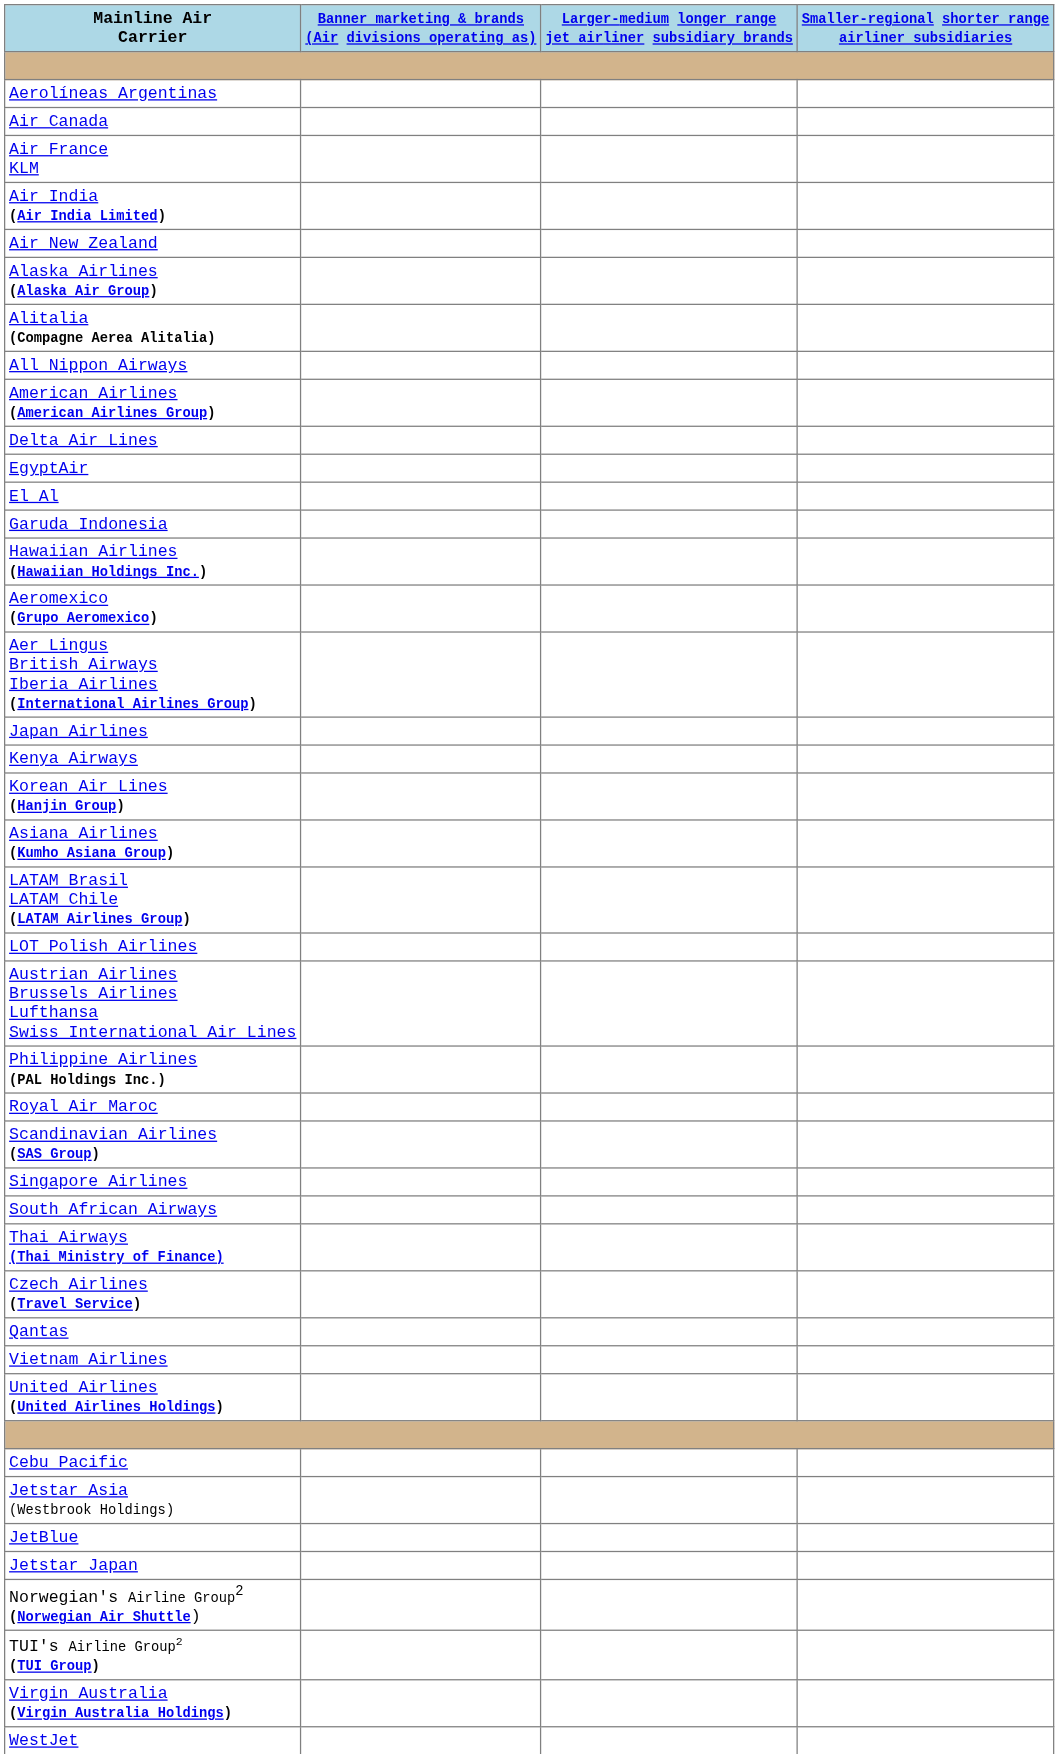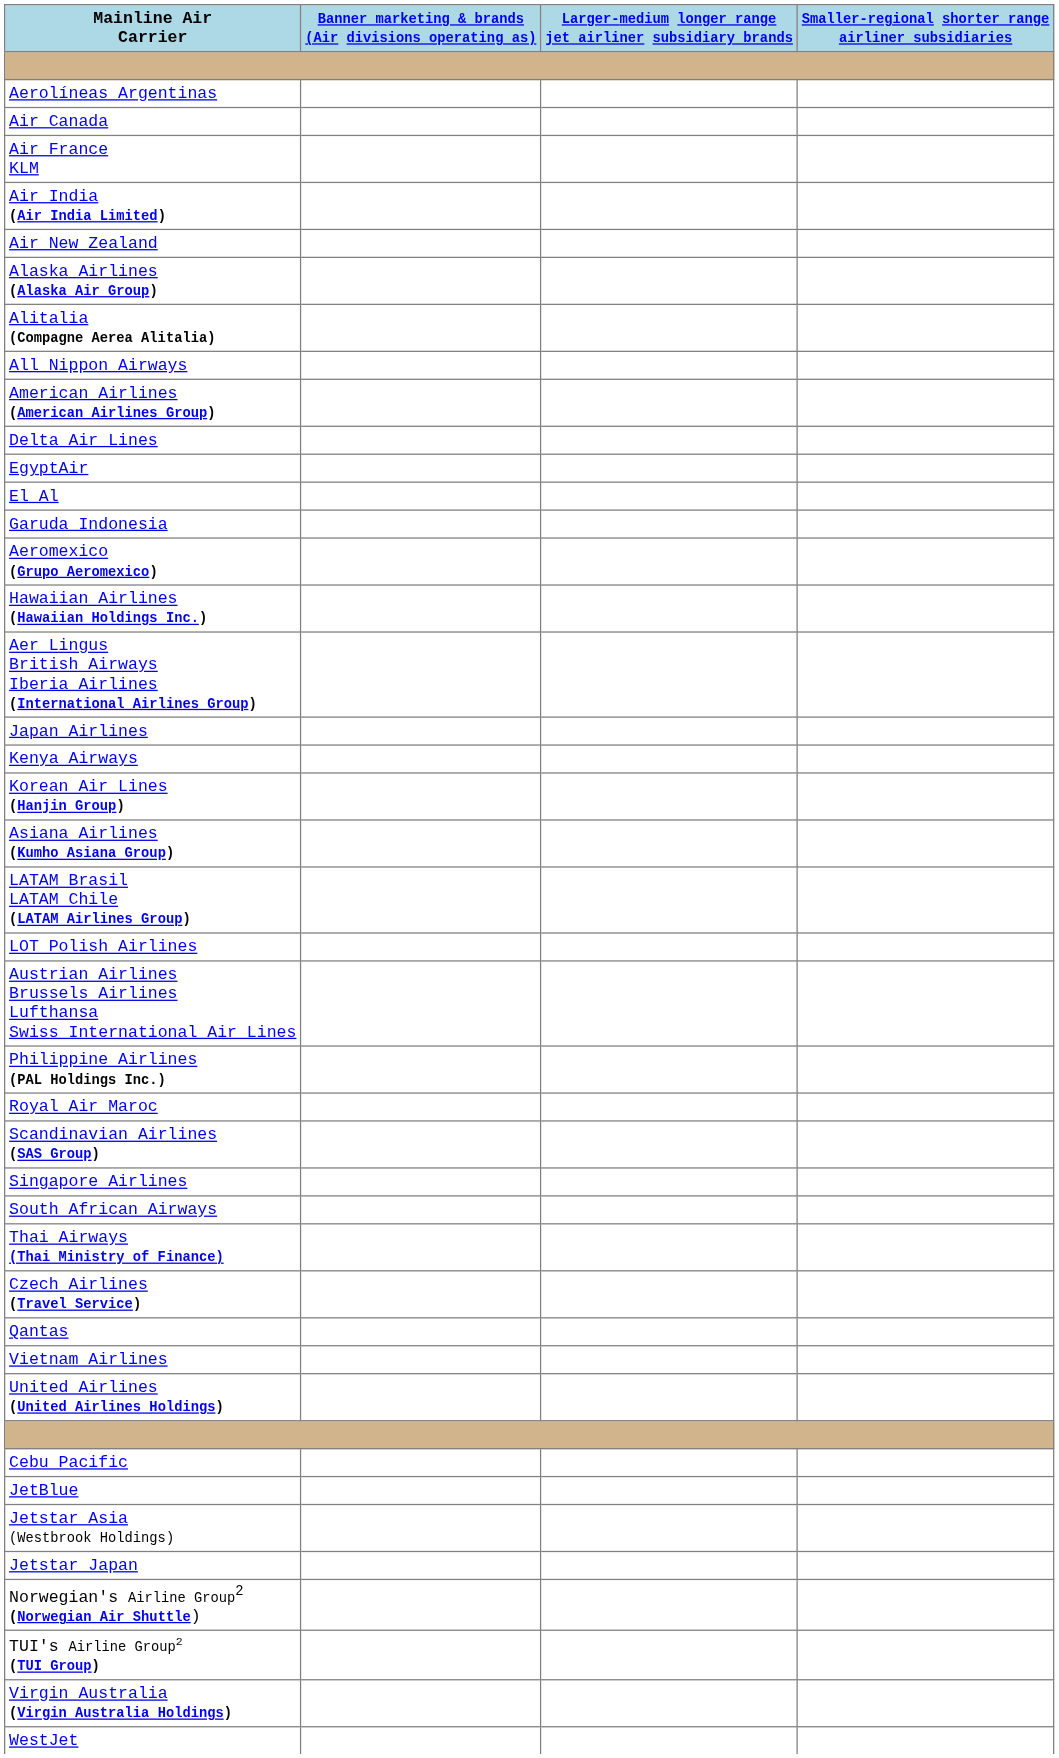rows swapped: Aeromexico (Grupo Aeromexico) <-> Hawaiian Airlines (Hawaiian Holdings Inc.)
rows swapped: JetBlue <-> Jetstar Asia (Westbrook Holdings)
